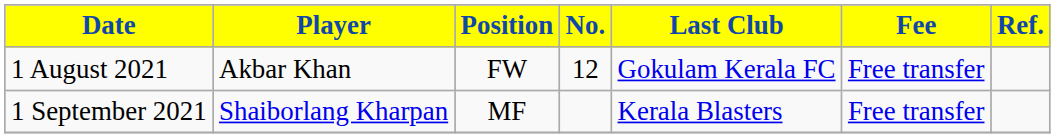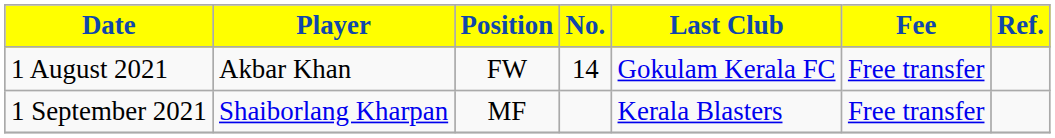1 August 2021 | No.: 12 -> 14
